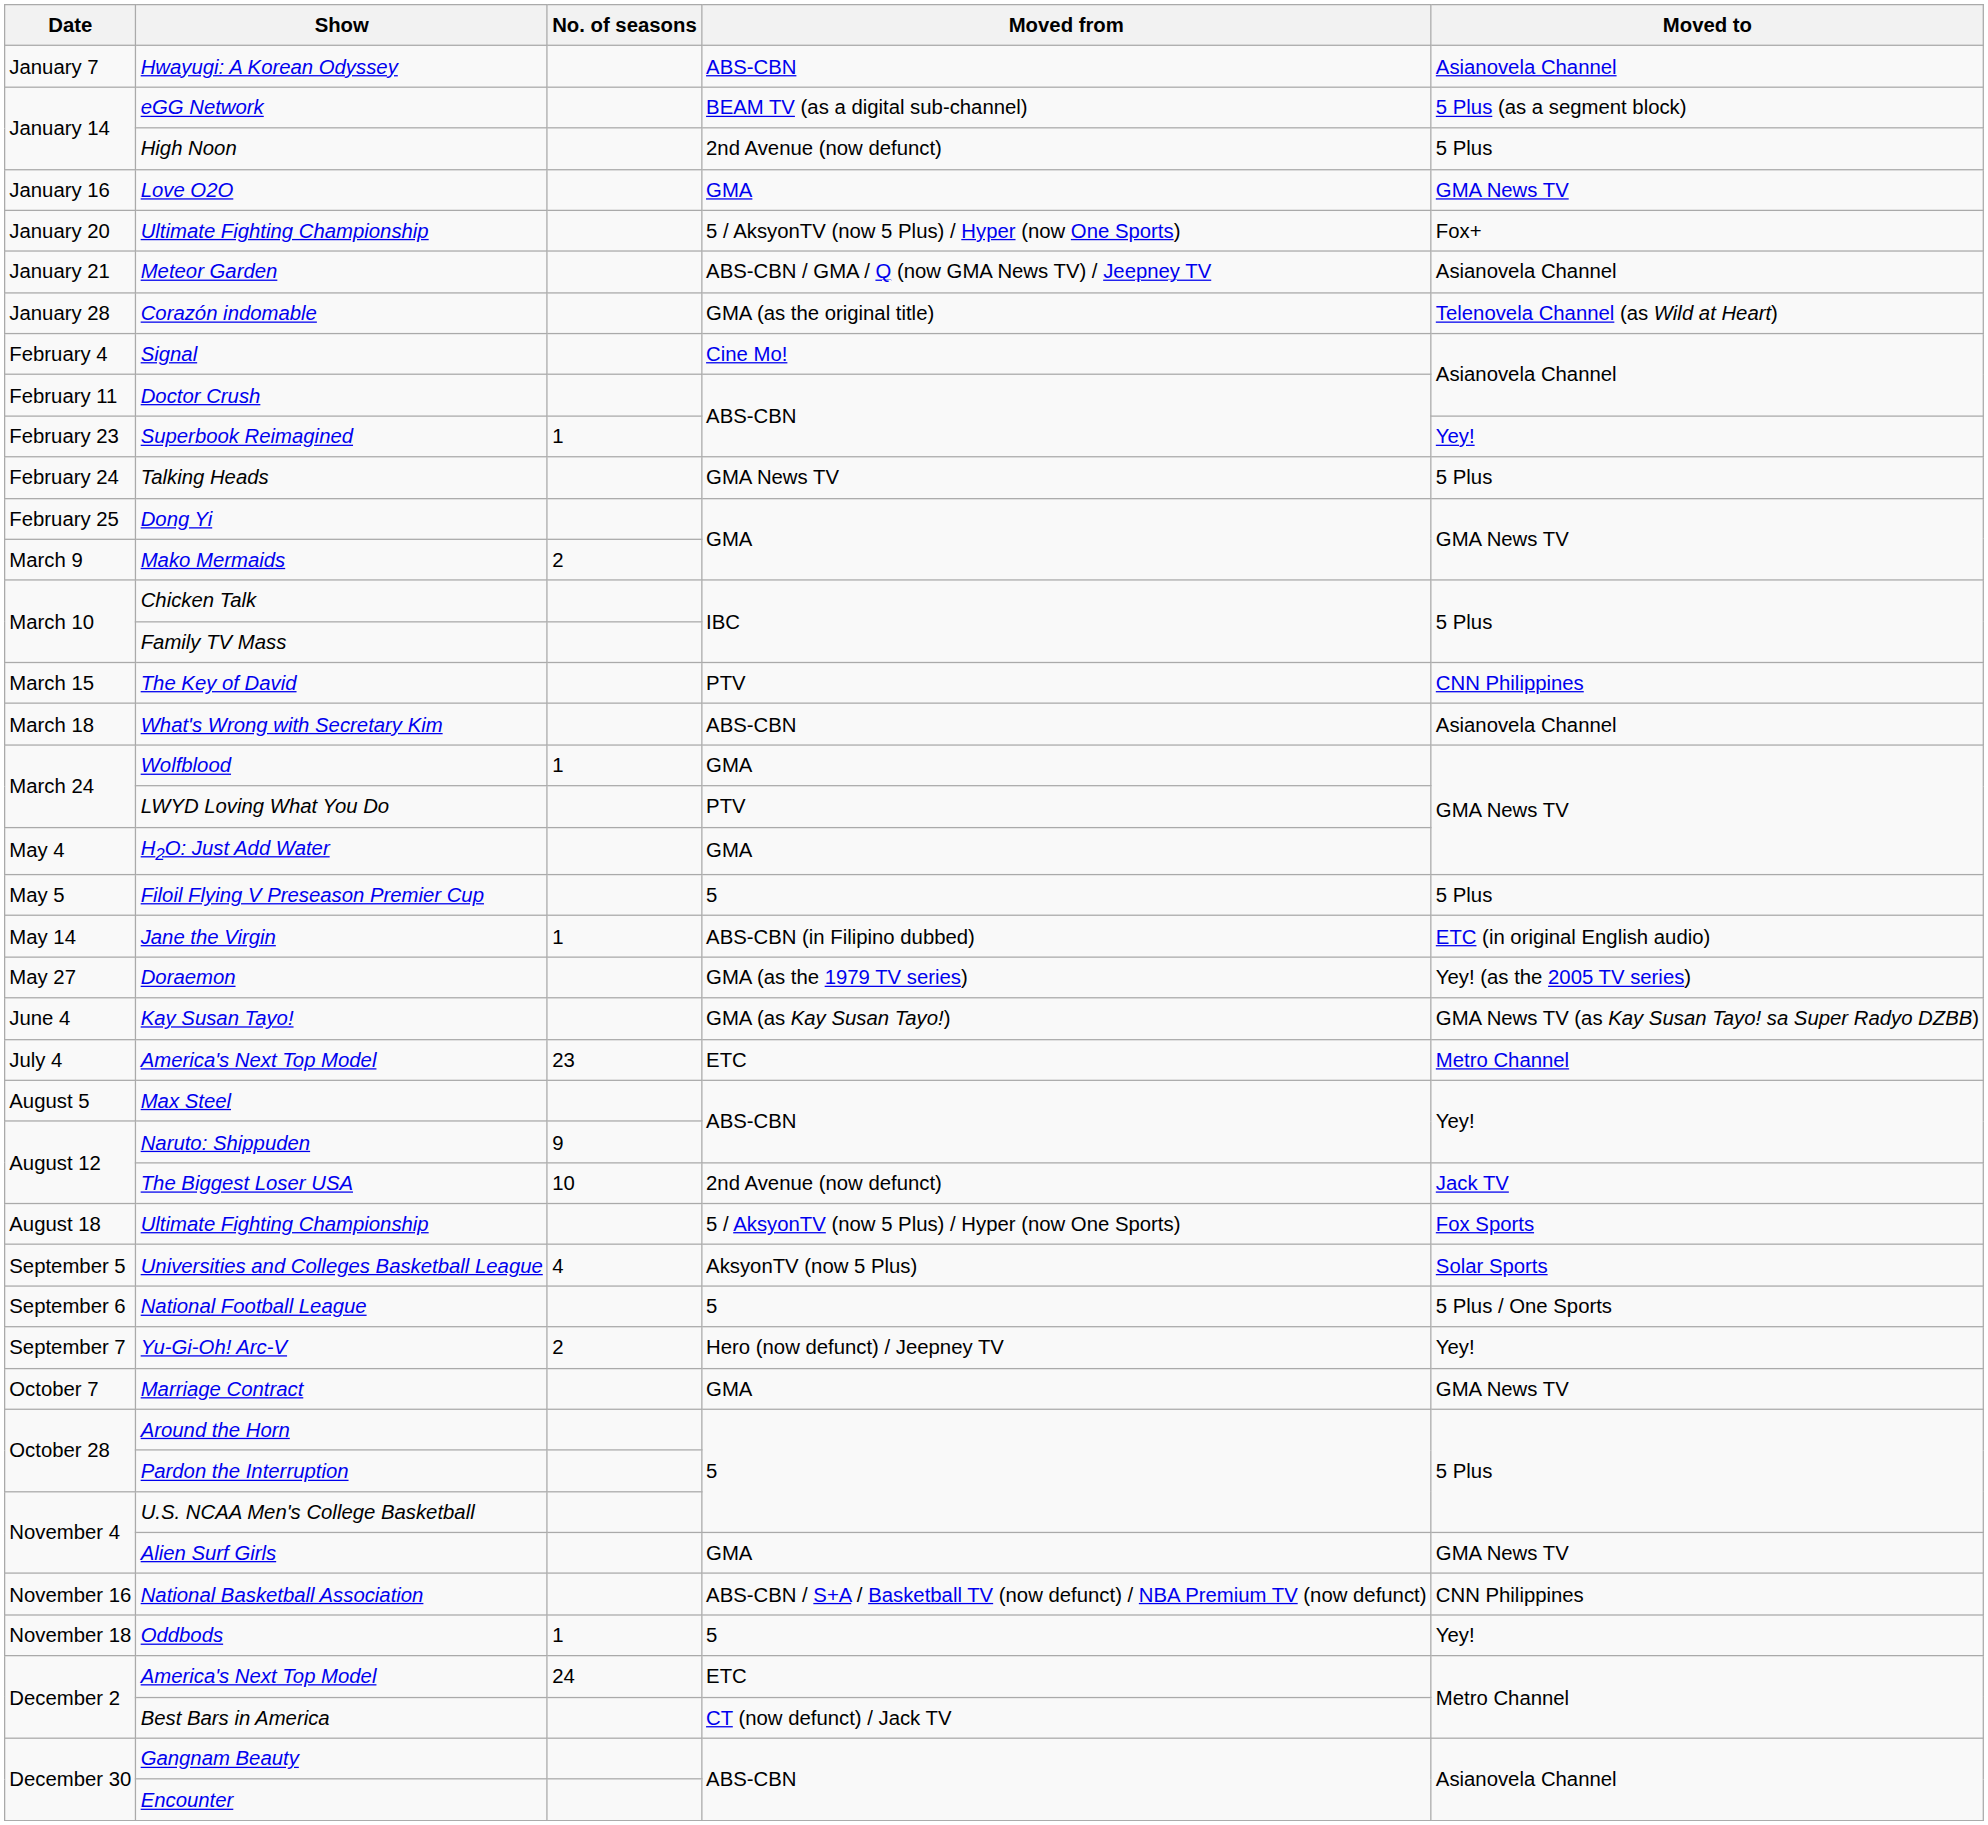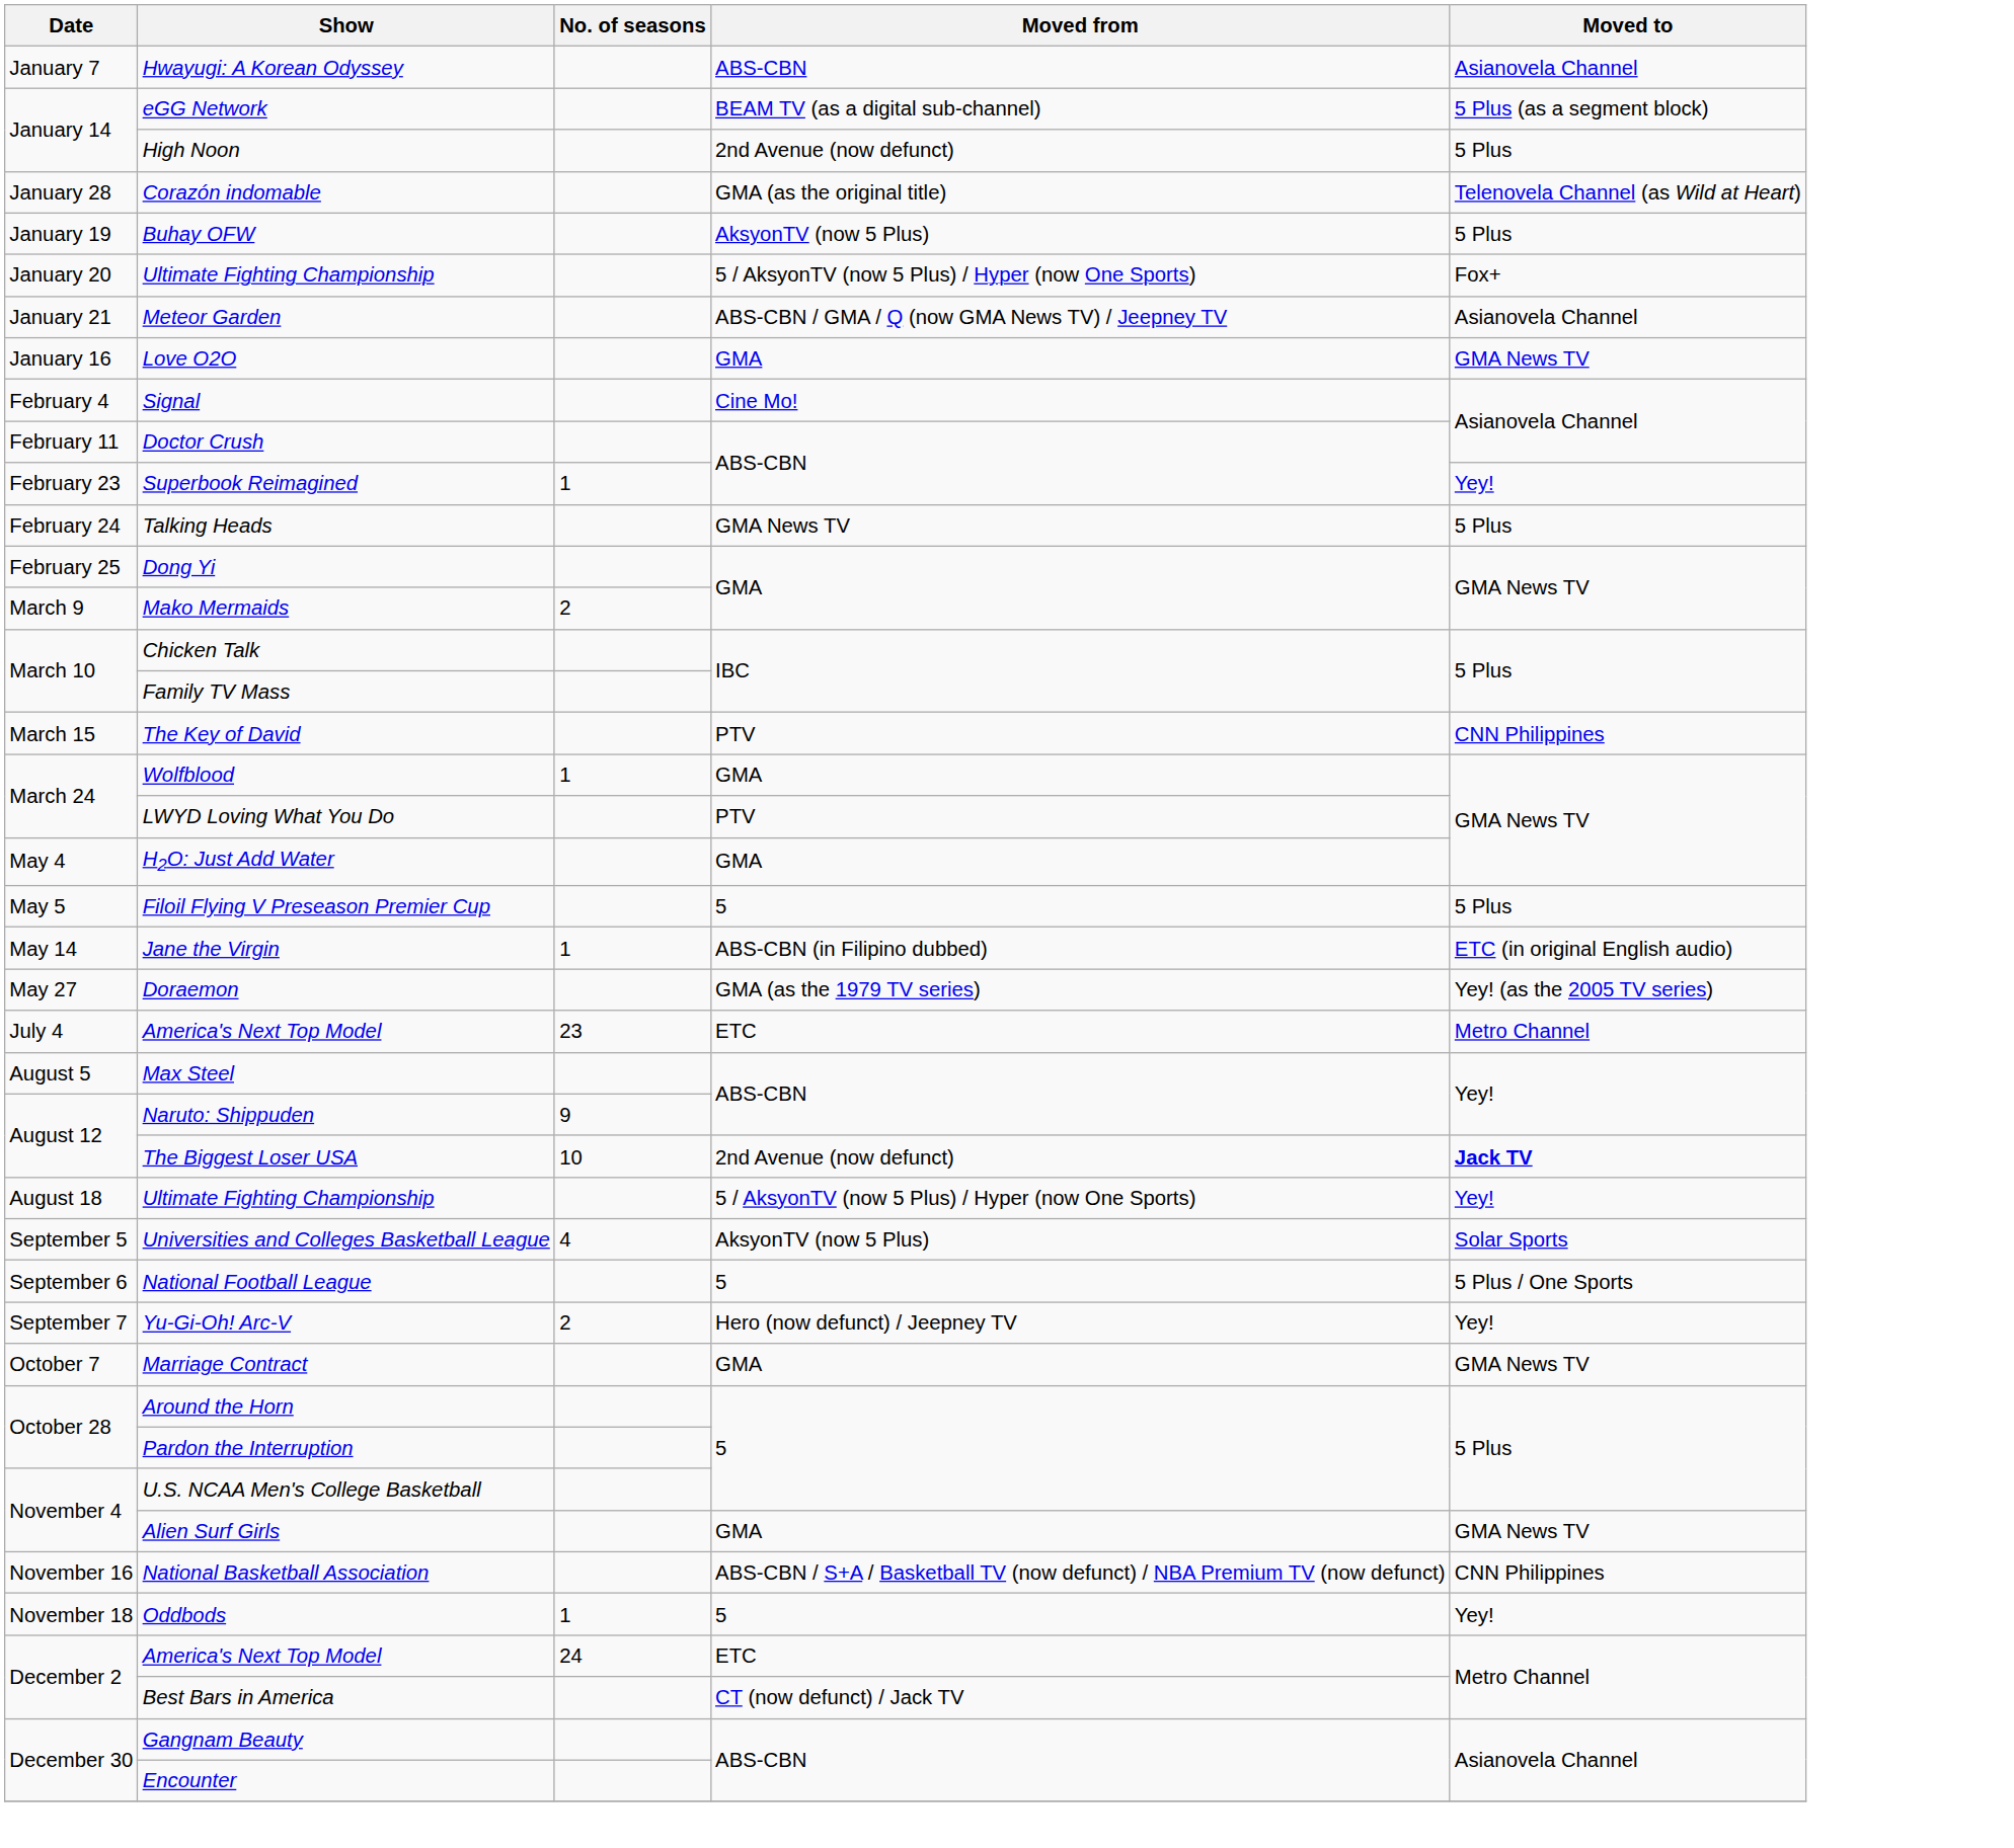rows swapped: Love O2O <-> Corazón indomable
+ row: January 19 | Buhay OFW | AksyonTV (now 5 Plus) | 5 Plus
- row: March 18 | What's Wrong with Secretary Kim | ABS-CBN | Asianovela Channel
- row: June 4 | Kay Susan Tayo! | GMA (as Kay Susan Tayo!) | GMA News TV (as Kay Susan Tayo! sa Super Radyo DZBB)
The Biggest Loser USA | Moved to: normal -> bold
August 18 / Ultimate Fighting Championship | Moved to: Fox Sports -> Yey!
